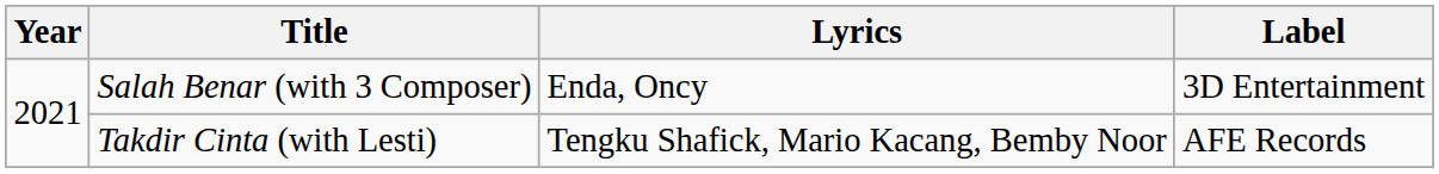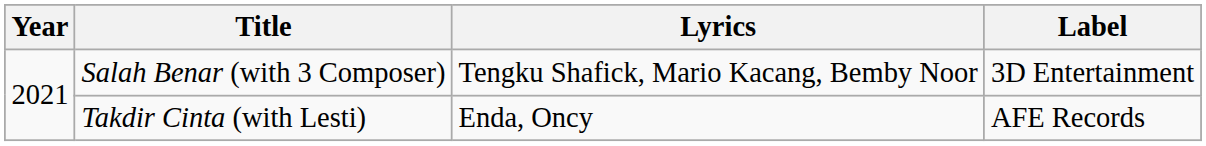Salah Benar (with 3 Composer) | Lyrics: Enda, Oncy -> Tengku Shafick, Mario Kacang, Bemby Noor
Takdir Cinta (with Lesti) | Lyrics: Tengku Shafick, Mario Kacang, Bemby Noor -> Enda, Oncy
